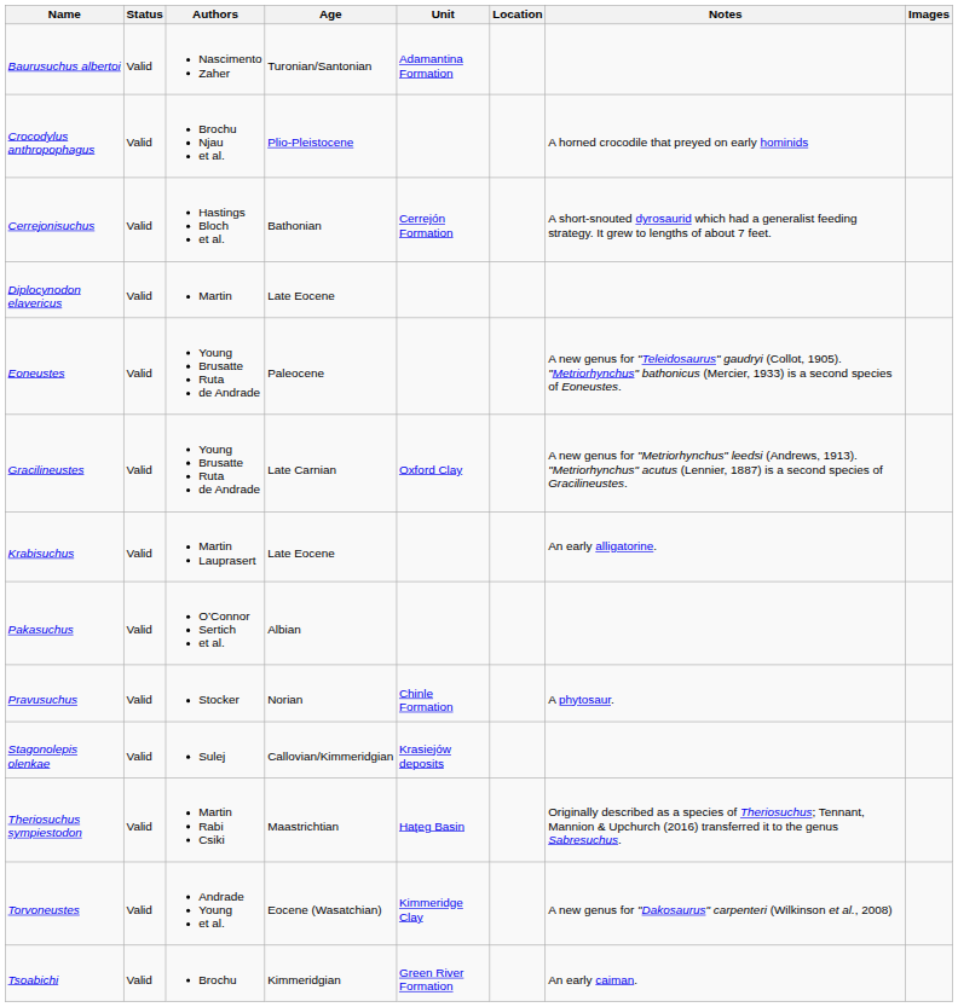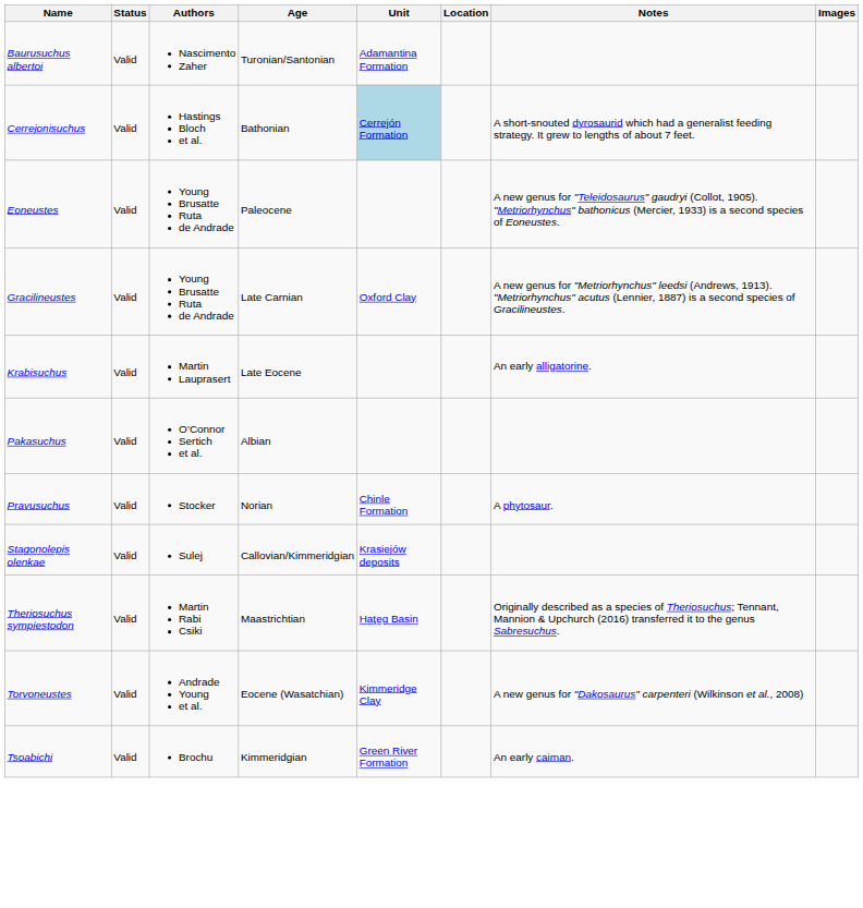- row: Crocodylus anthropophagus | Valid | Brochu Njau et al. | Plio-Pleistocene | A horned crocodile that preyed on early hominids
Cerrejonisuchus | Unit: no background -> lightblue background
- row: Diplocynodon elavericus | Valid | Martin | Late Eocene
